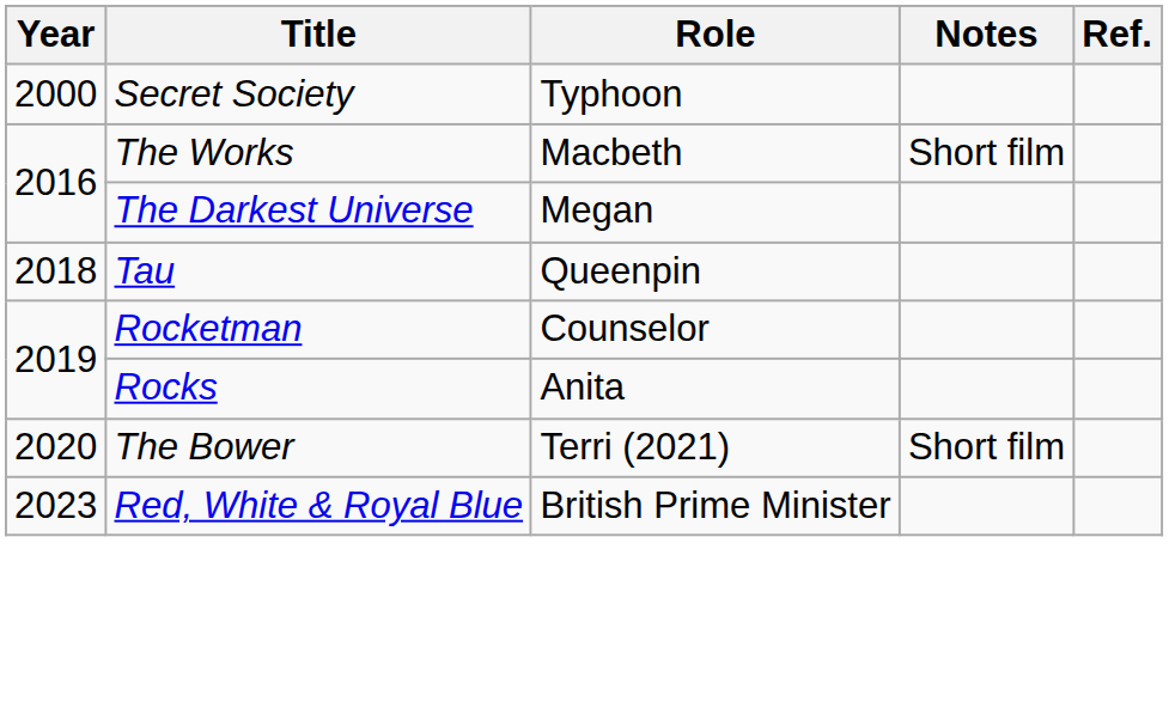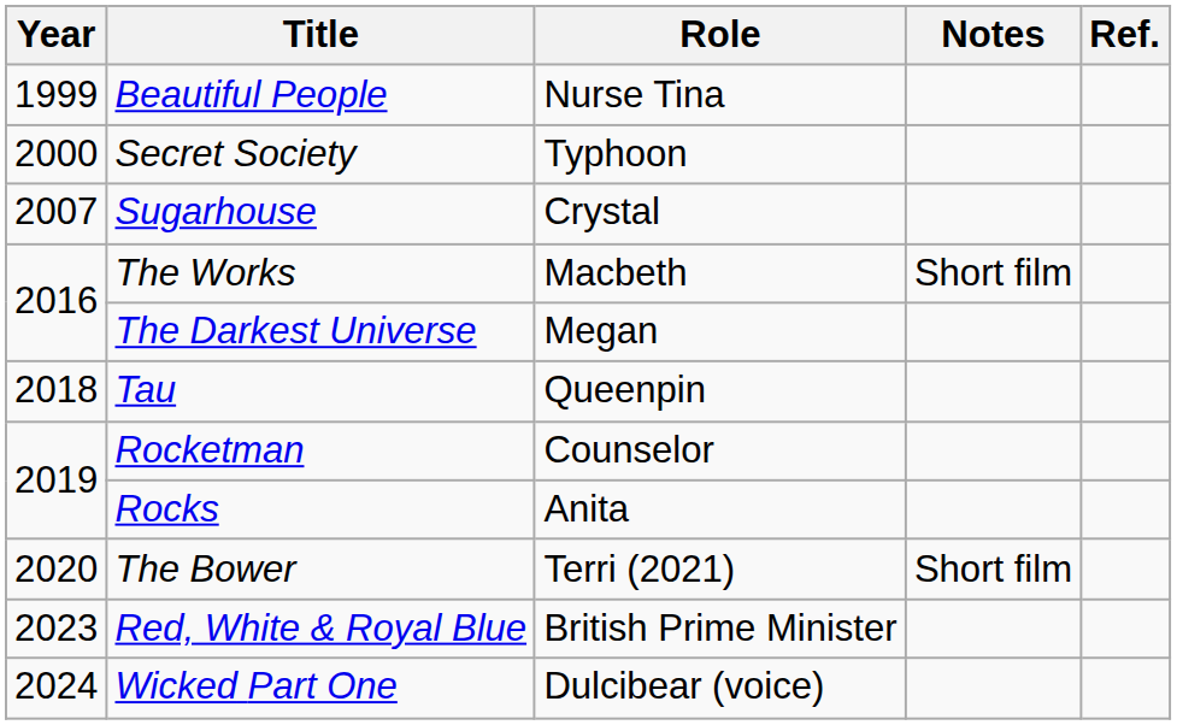+ row: 1999 | Beautiful People | Nurse Tina
+ row: 2007 | Sugarhouse | Crystal
+ row: 2024 | Wicked Part One | Dulcibear (voice)
